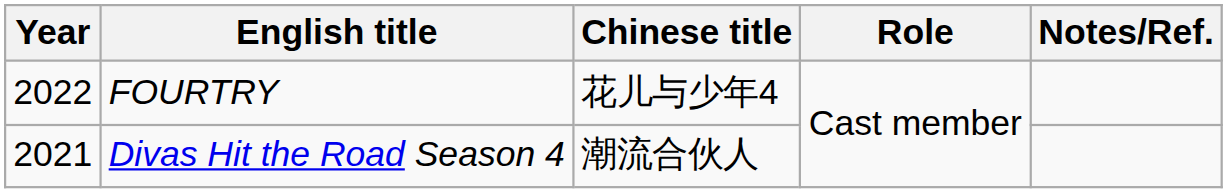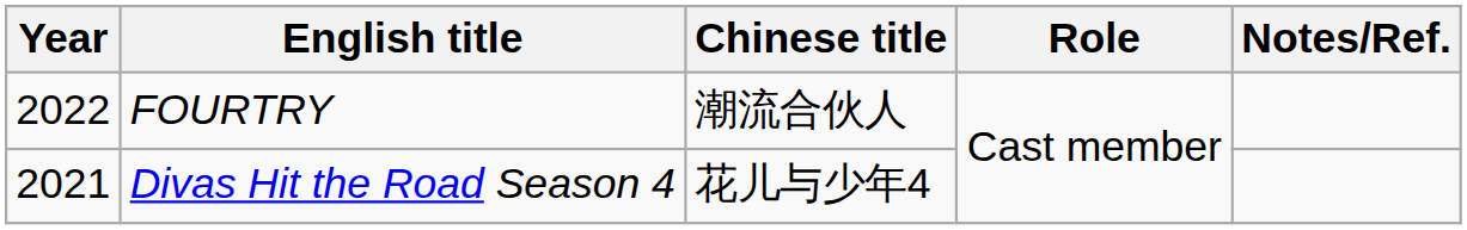FOURTRY | Chinese title: 花儿与少年4 -> 潮流合伙人
Divas Hit the Road Season 4 | Chinese title: 潮流合伙人 -> 花儿与少年4
